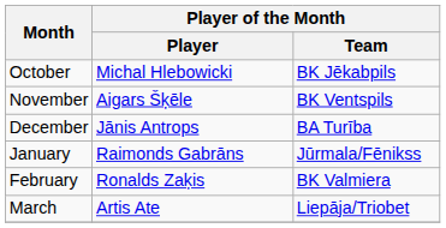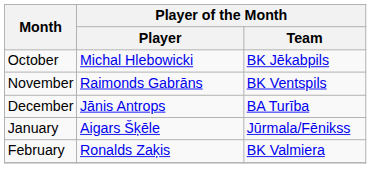November | Player of the Month / Player: Aigars Šķēle -> Raimonds Gabrāns
January | Player of the Month / Player: Raimonds Gabrāns -> Aigars Šķēle
- row: March | Artis Ate | Liepāja/Triobet
